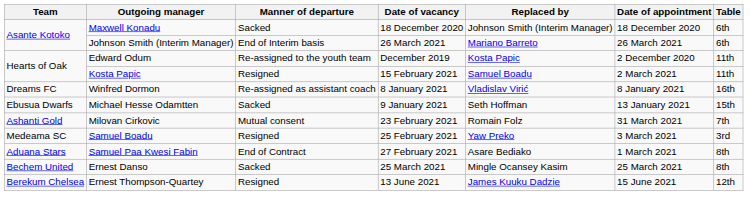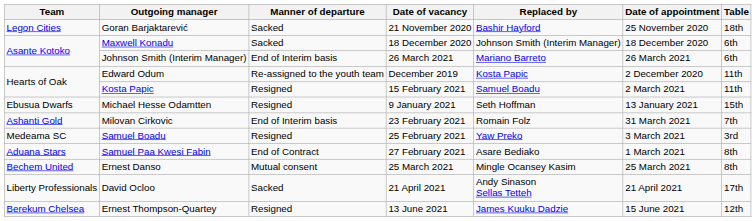+ row: Legon Cities | Goran Barjaktarević | Sacked | 21 November 2020 | Bashir Hayford | 25 November 2020 | 18th
- row: Dreams FC | Winfred Dormon | Re-assigned as assistant coach | 8 January 2021 | Vladislav Virić | 8 January 2021 | 16th
Michael Hesse Odamtten | Manner of departure: Sacked -> Resigned
Milovan Cirkovic | Manner of departure: Mutual consent -> End of Interim basis
Ernest Danso | Manner of departure: Sacked -> Mutual consent
+ row: Liberty Professionals | David Ocloo | Sacked | 21 April 2021 | Andy Sinason Sellas Tetteh | 21 April 2021 | 17th
